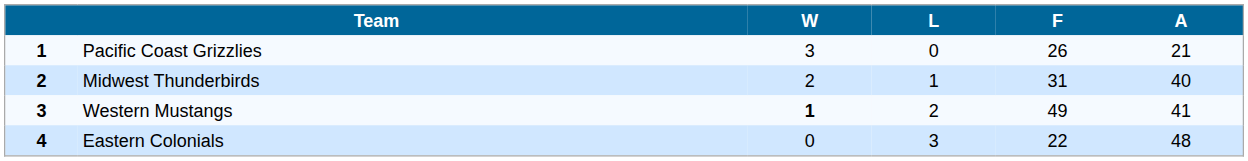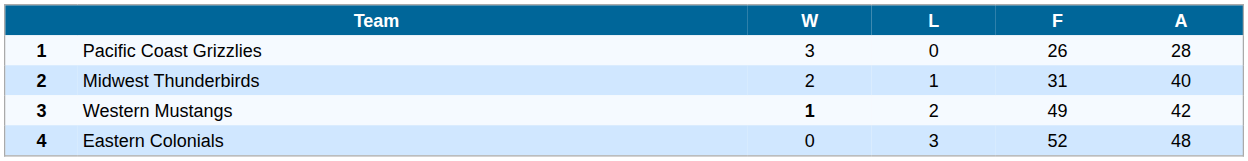Pacific Coast Grizzlies | A: 21 -> 28
Western Mustangs | A: 41 -> 42
Eastern Colonials | F: 22 -> 52
